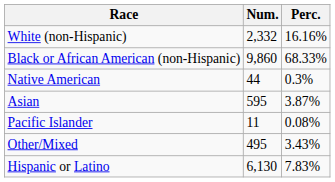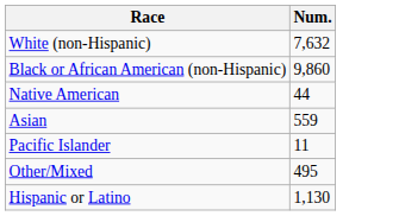- column: Perc. | 16.16% | 68.33% | 0.3% | 3.87% | 0.08% | 3.43% | 7.83%
White (non-Hispanic) | Num.: 2,332 -> 7,632
Asian | Num.: 595 -> 559
Hispanic or Latino | Num.: 6,130 -> 1,130
